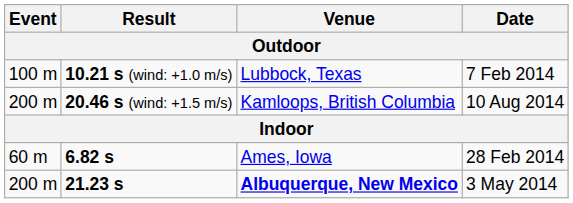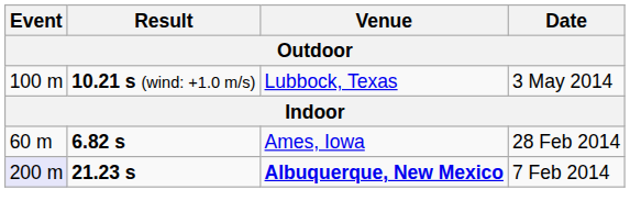10.21 s (wind: +1.0 m/s) | Date: 7 Feb 2014 -> 3 May 2014
- row: 200 m | 20.46 s (wind: +1.5 m/s) | Kamloops, British Columbia | 10 Aug 2014
21.23 s | Event: no background -> lavender background
21.23 s | Date: 3 May 2014 -> 7 Feb 2014
